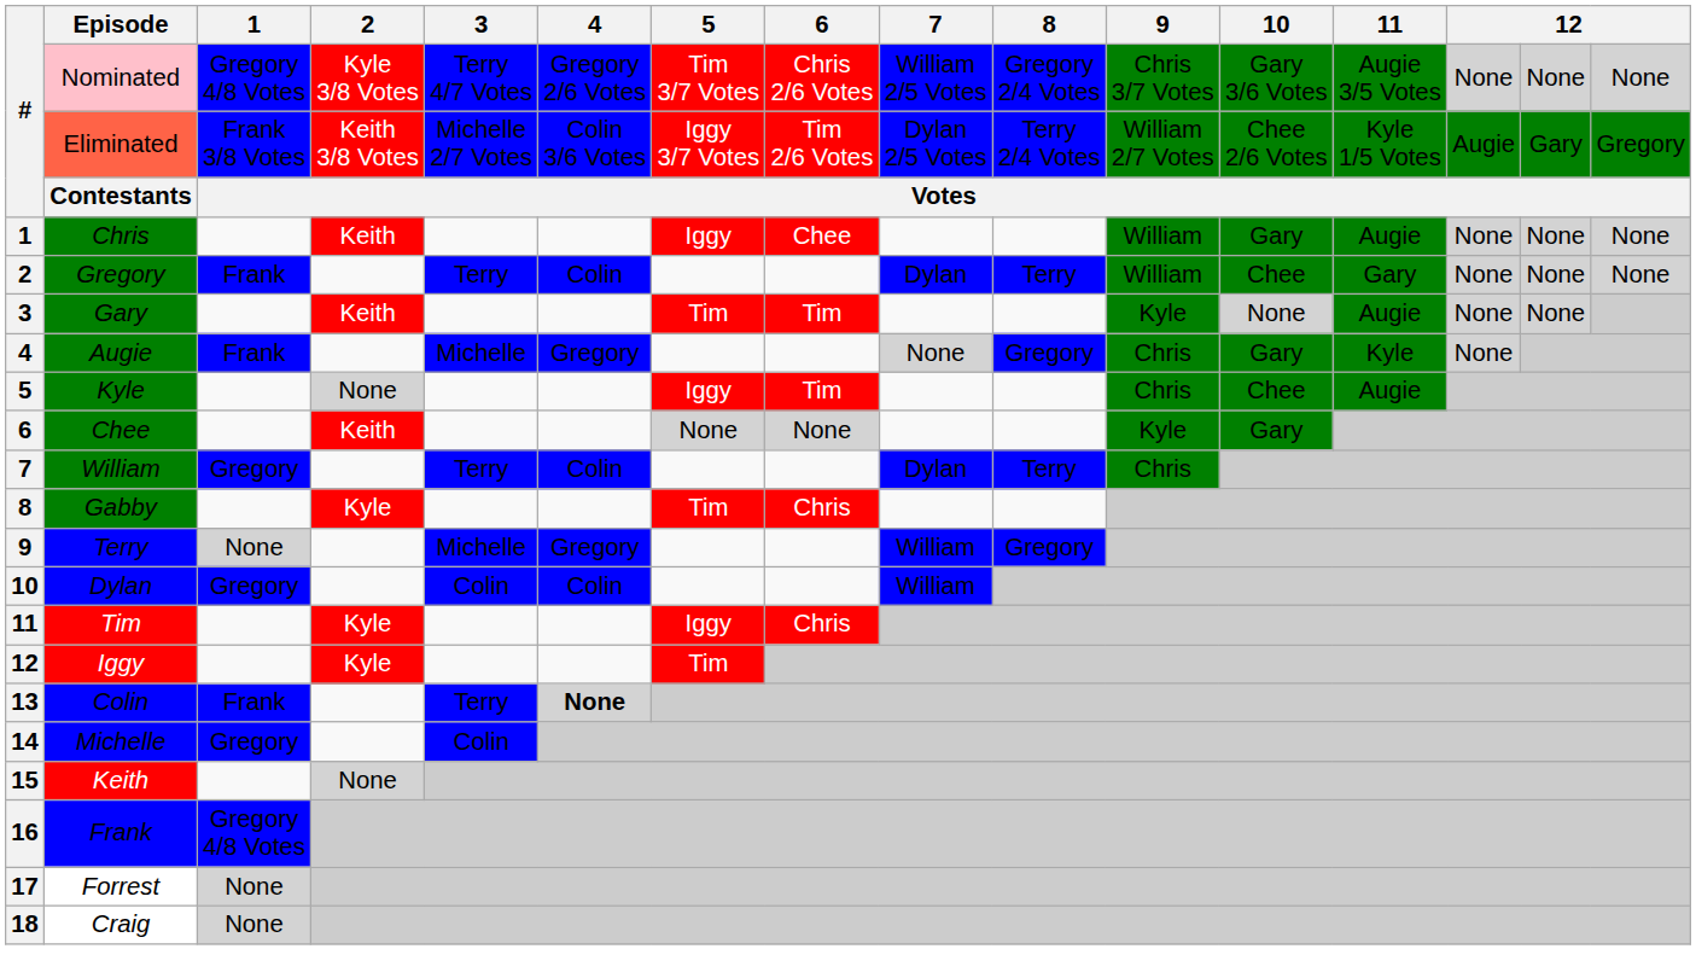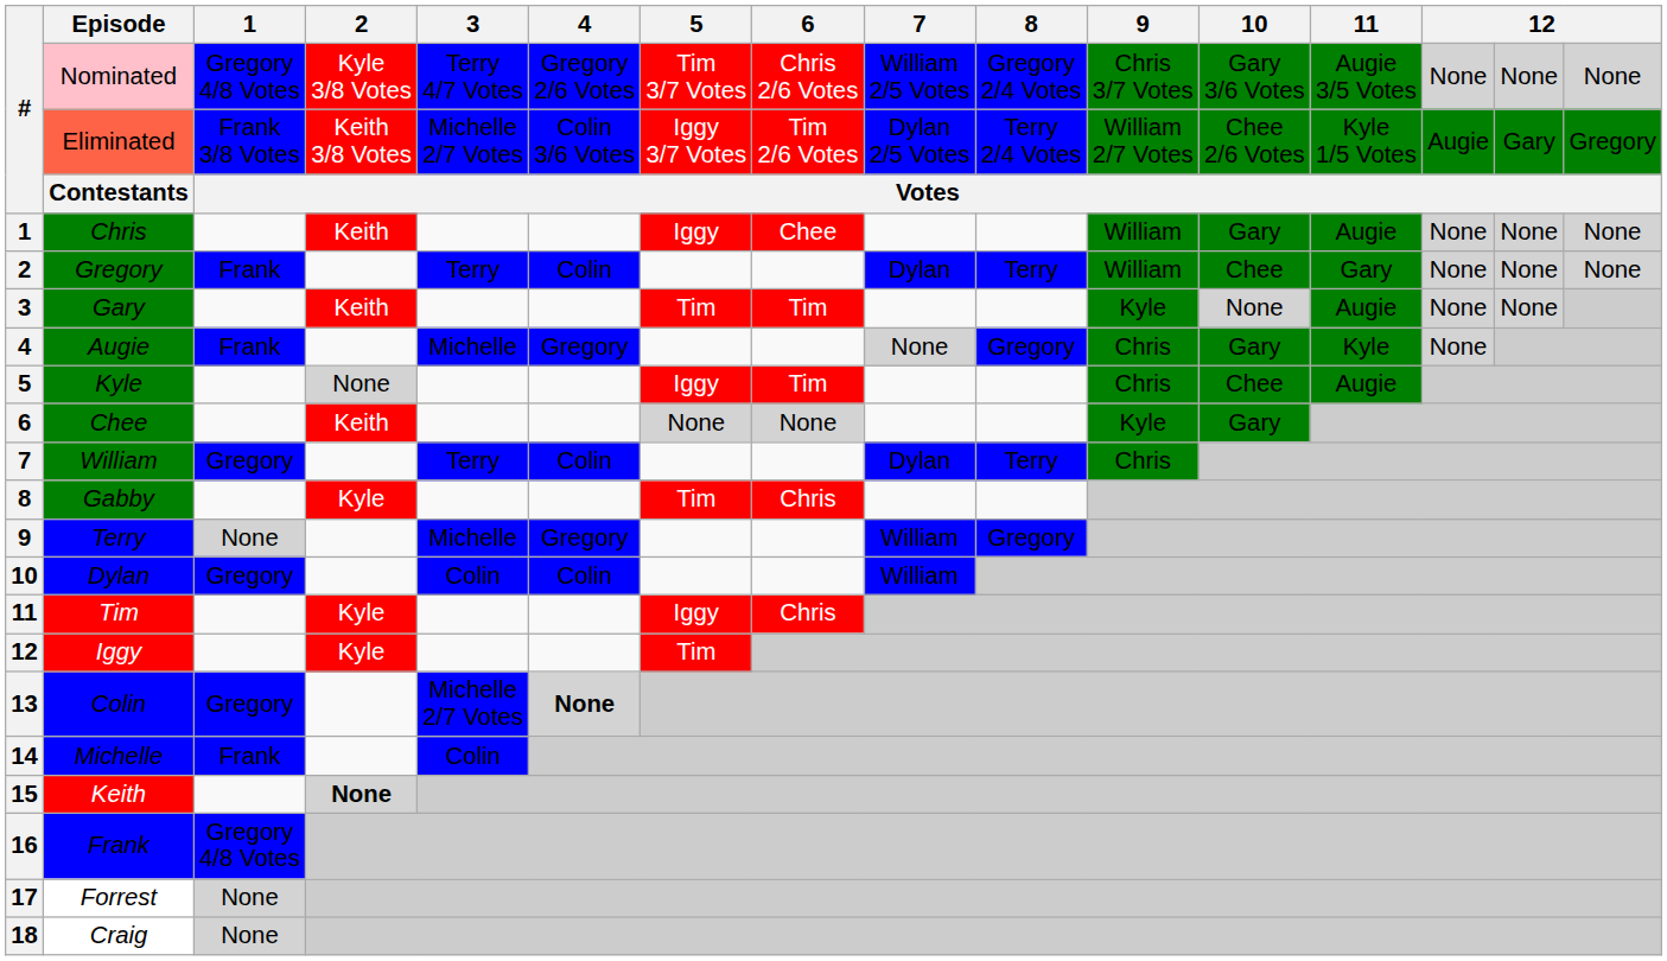13 | 1: Frank -> Gregory
13 | 3: Terry -> Michelle 2/7 Votes
14 | 1: Gregory -> Frank
15 | 2: normal -> bold
